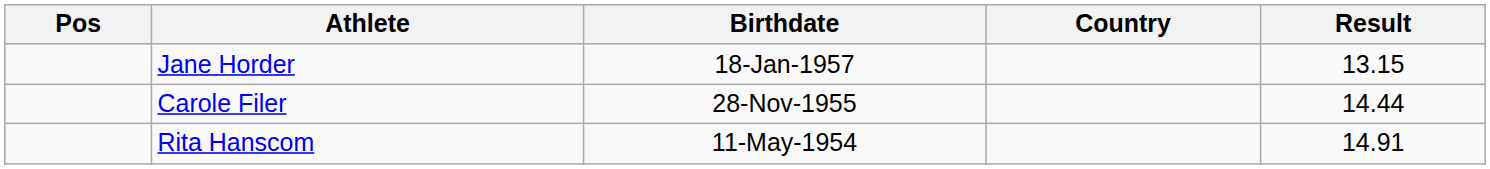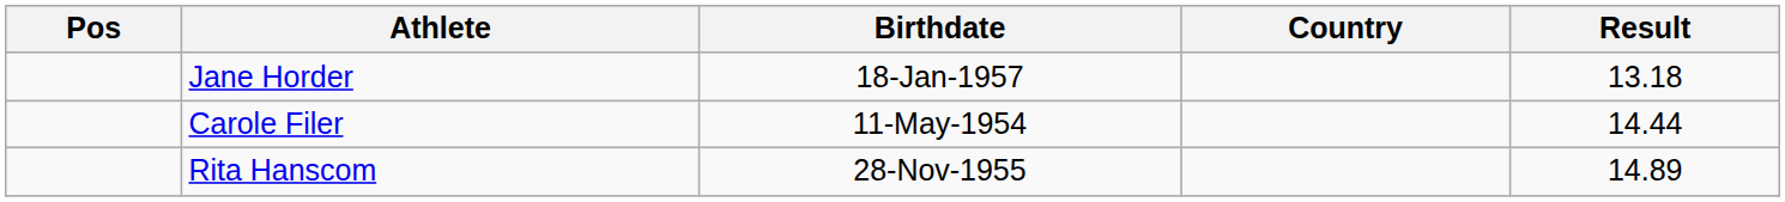Jane Horder | Result: 13.15 -> 13.18
Carole Filer | Birthdate: 28-Nov-1955 -> 11-May-1954
Rita Hanscom | Birthdate: 11-May-1954 -> 28-Nov-1955
Rita Hanscom | Result: 14.91 -> 14.89
